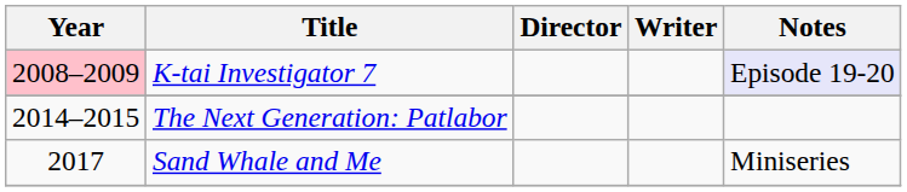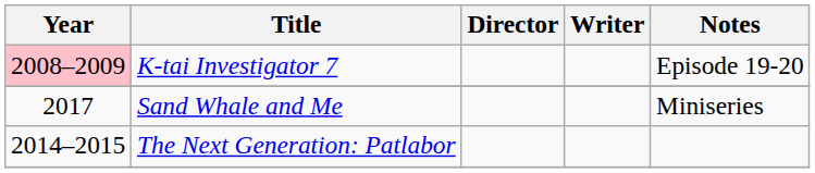K-tai Investigator 7 | Notes: lavender background -> no background
rows swapped: The Next Generation: Patlabor <-> Sand Whale and Me
